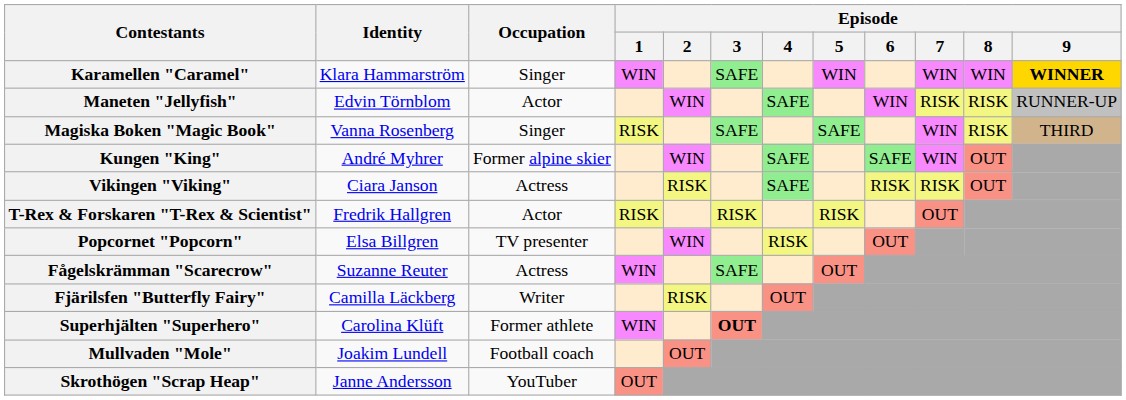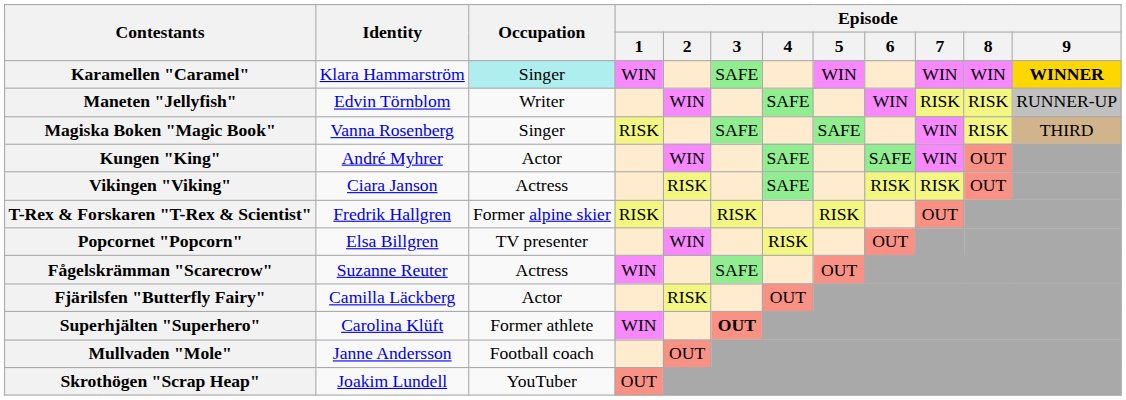Karamellen "Caramel" | Occupation: no background -> paleturquoise background
Maneten "Jellyfish" | Occupation: Actor -> Writer
Kungen "King" | Occupation: Former alpine skier -> Actor
T-Rex & Forskaren "T-Rex & Scientist" | Occupation: Actor -> Former alpine skier
Fjärilsfen "Butterfly Fairy" | Occupation: Writer -> Actor
Mullvaden "Mole" | Identity: Joakim Lundell -> Janne Andersson
Skrothögen "Scrap Heap" | Identity: Janne Andersson -> Joakim Lundell
